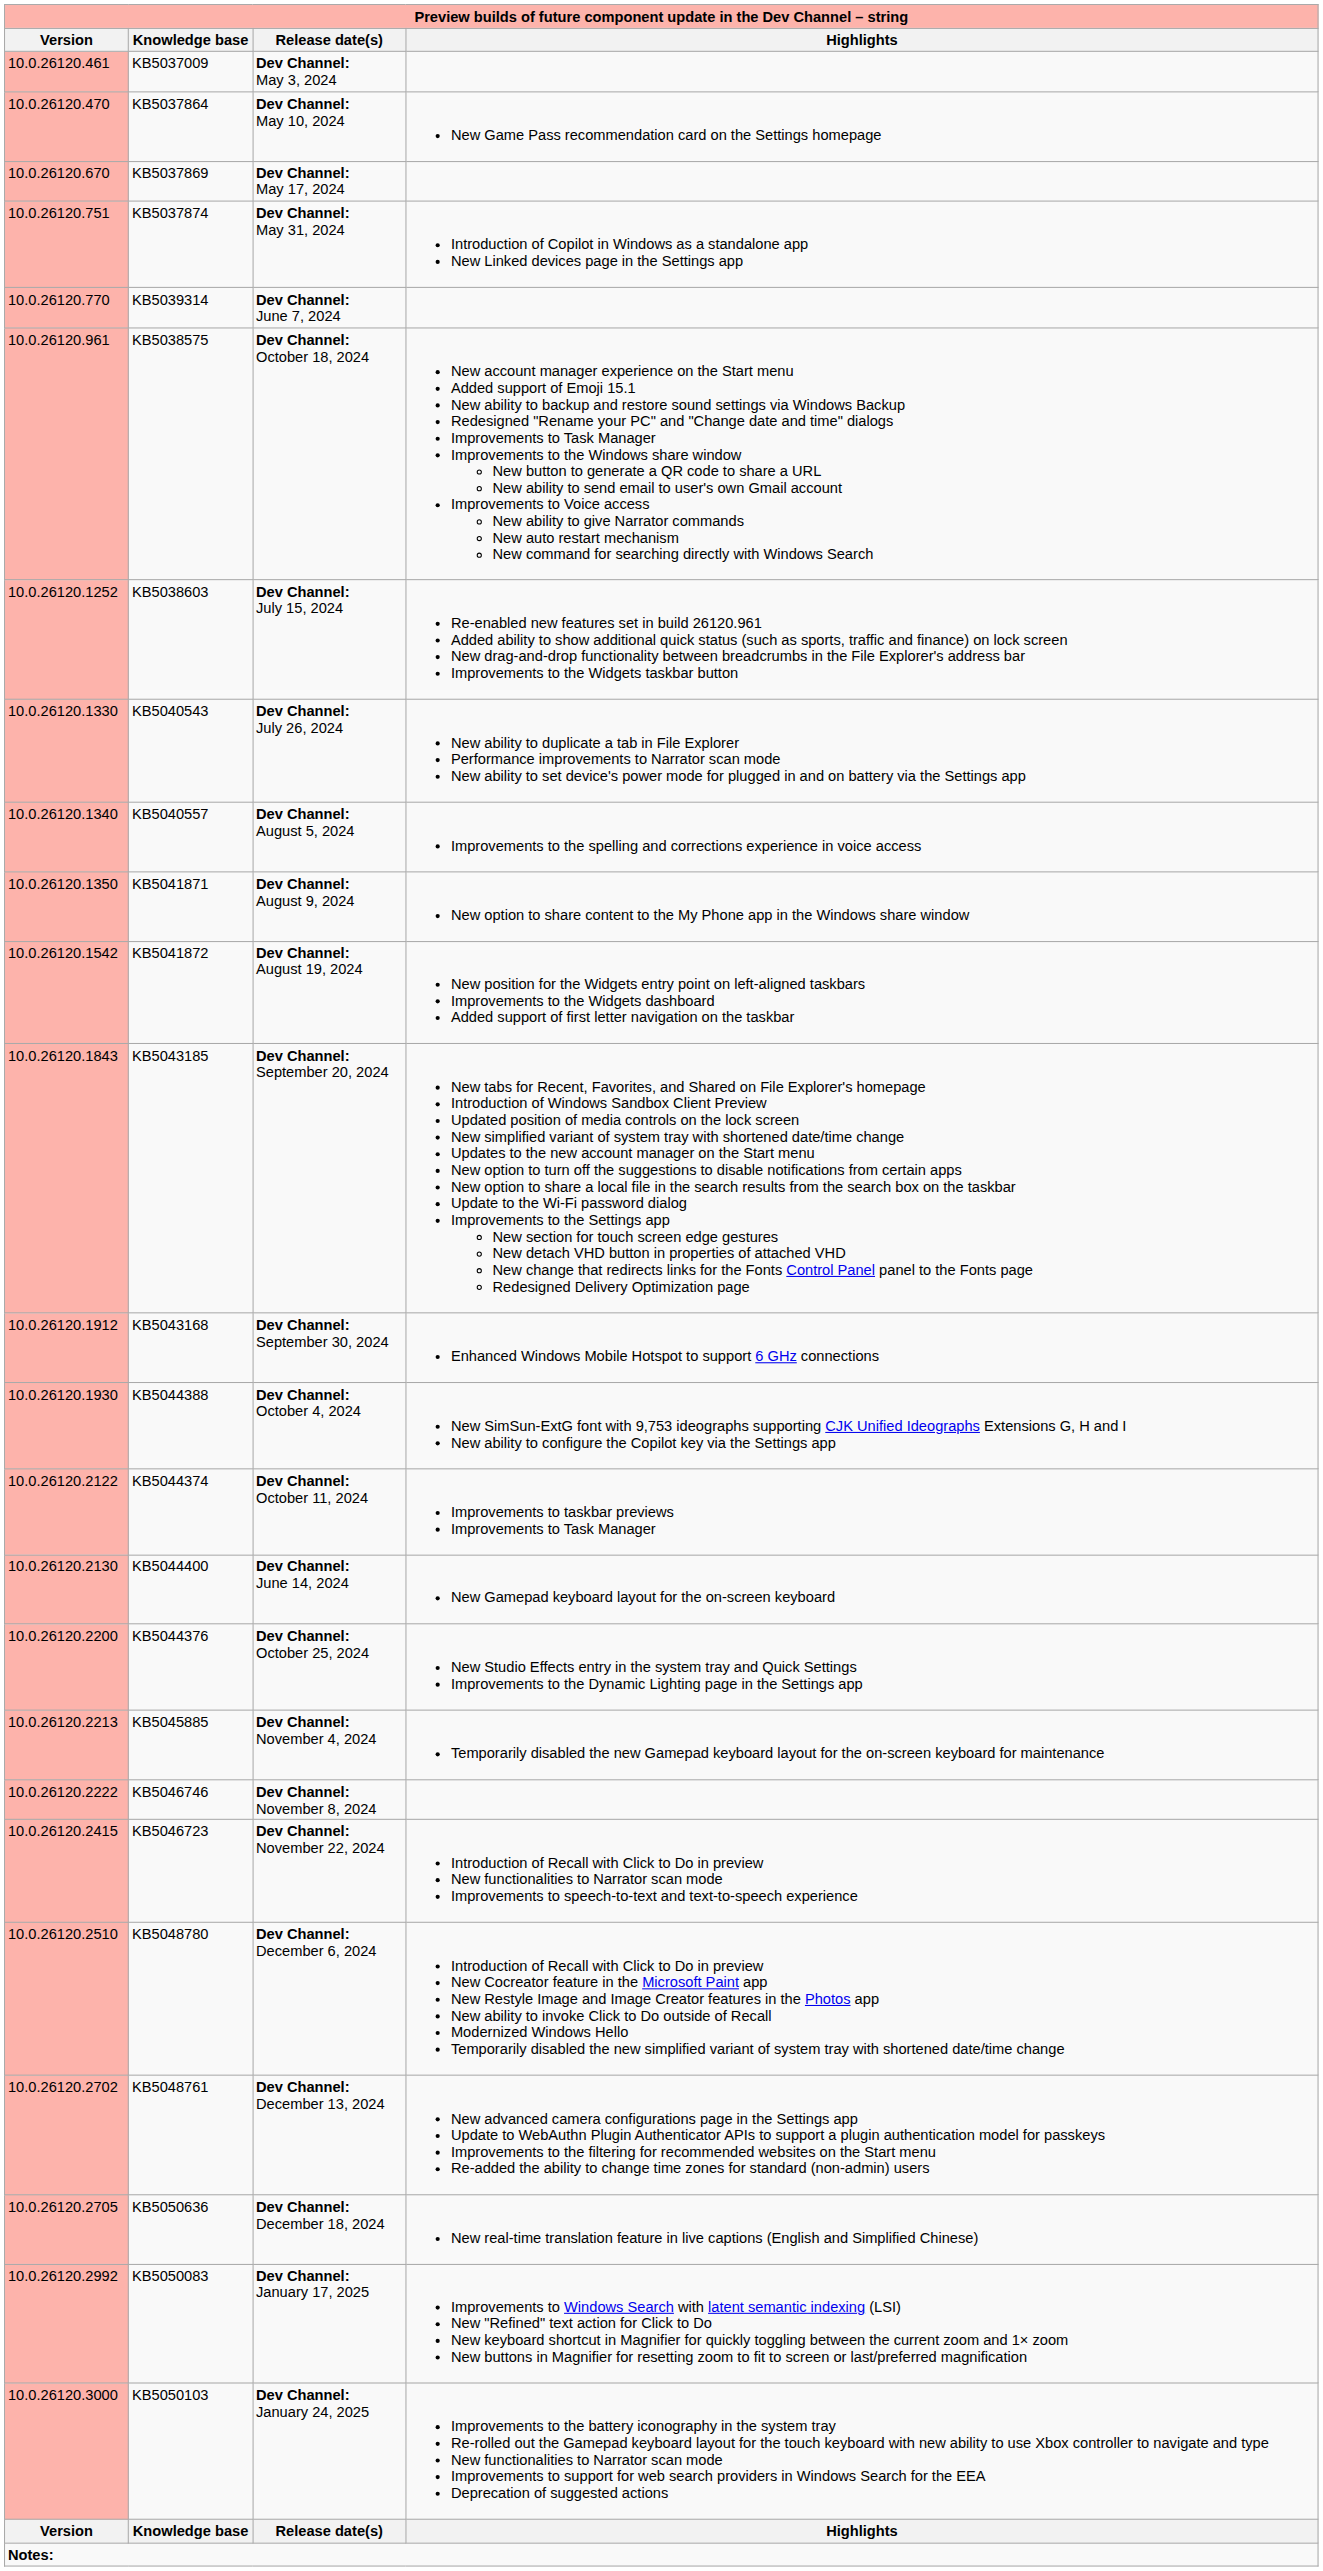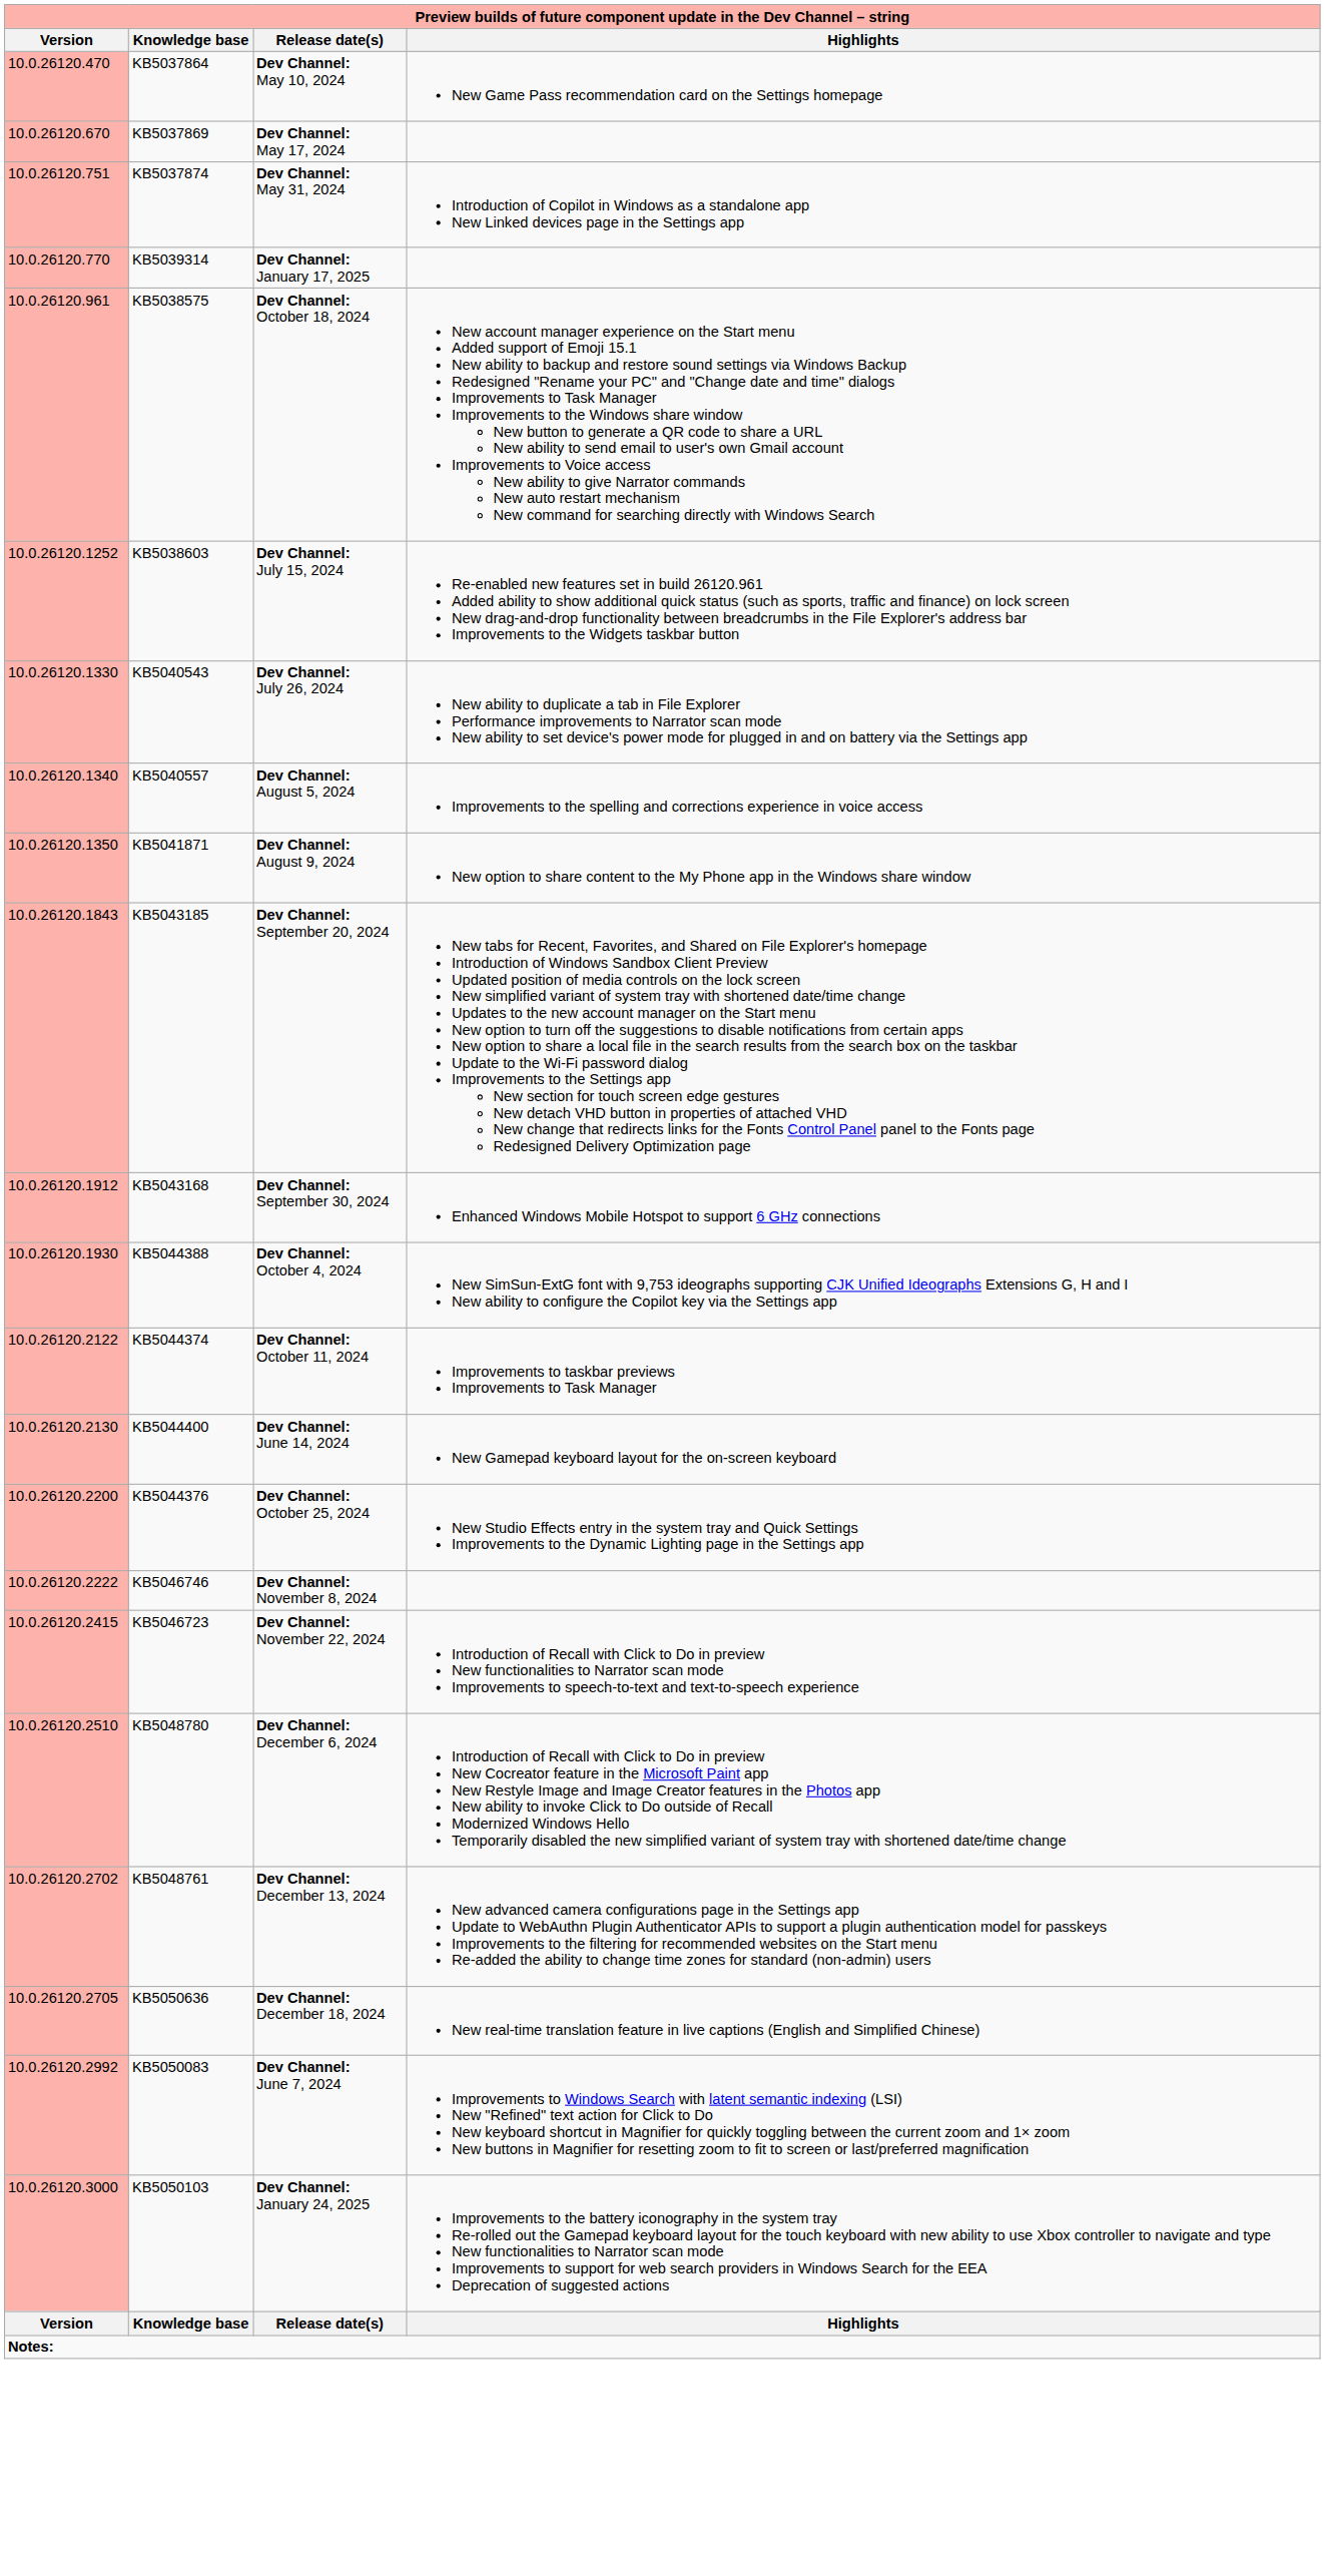- row: 10.0.26120.461 | KB5037009 | Dev Channel: May 3, 2024
KB5039314 | Release date(s): Dev Channel: June 7, 2024 -> Dev Channel: January 17, 2025
- row: 10.0.26120.1542 | KB5041872 | Dev Channel: August 19, 2024 | New position for the Widgets entry point on left-aligned taskbars Improvements to the Widgets dashboard Added support of first letter navigation on the taskbar
- row: 10.0.26120.2213 | KB5045885 | Dev Channel: November 4, 2024 | Temporarily disabled the new Gamepad keyboard layout for the on-screen keyboard for maintenance
KB5050083 | Release date(s): Dev Channel: January 17, 2025 -> Dev Channel: June 7, 2024
